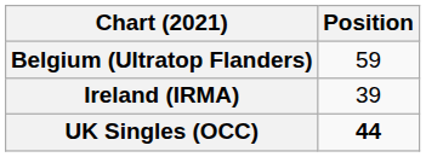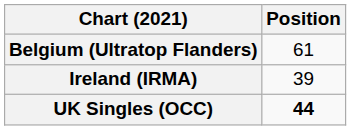Belgium (Ultratop Flanders) | Position: 59 -> 61
